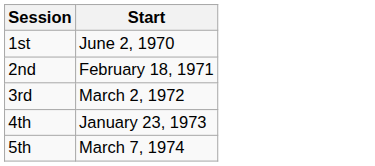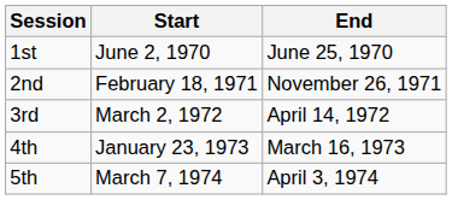+ column: End | June 25, 1970 | November 26, 1971 | April 14, 1972 | March 16, 1973 | April 3, 1974
